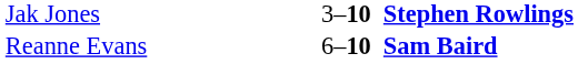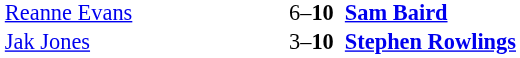rows swapped: Reanne Evans <-> Jak Jones
